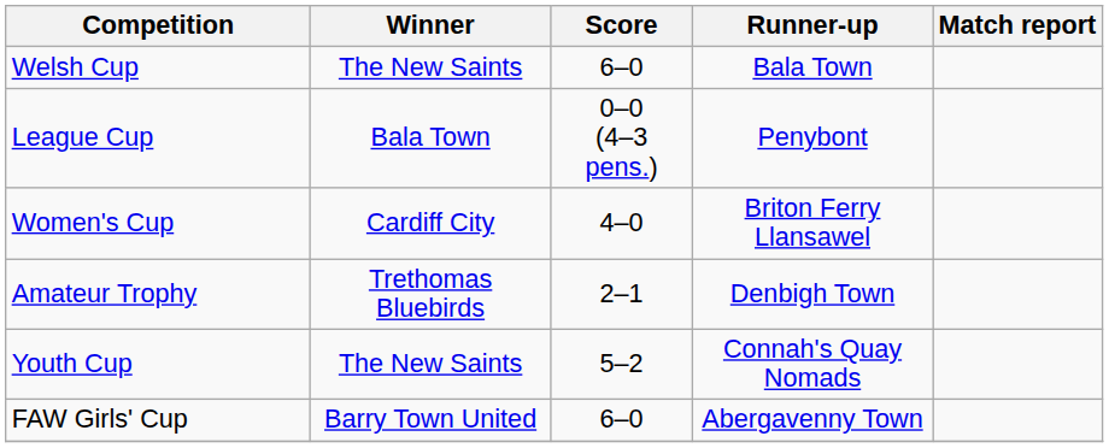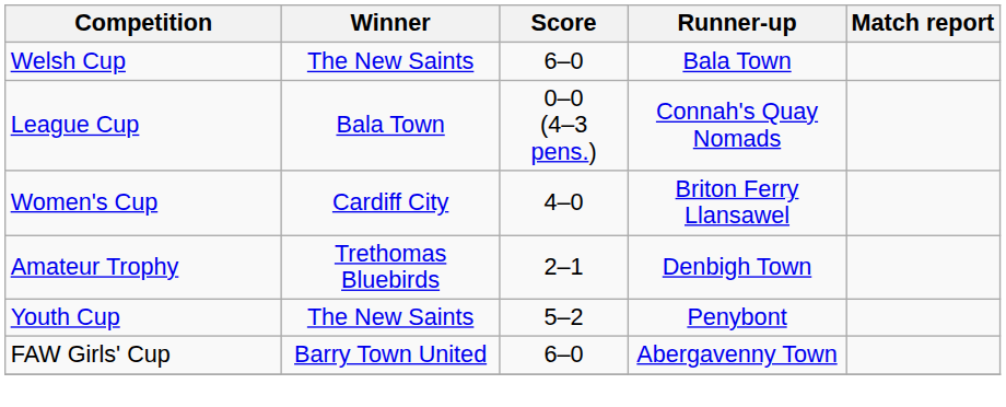League Cup | Runner-up: Penybont -> Connah's Quay Nomads
Youth Cup | Runner-up: Connah's Quay Nomads -> Penybont
